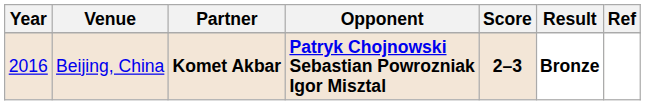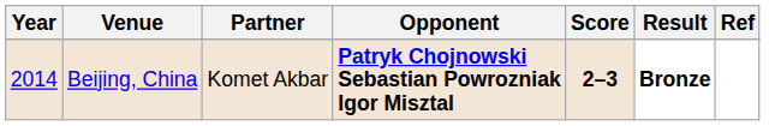Beijing, China | Year: 2016 -> 2014
Beijing, China | Partner: bold -> normal
